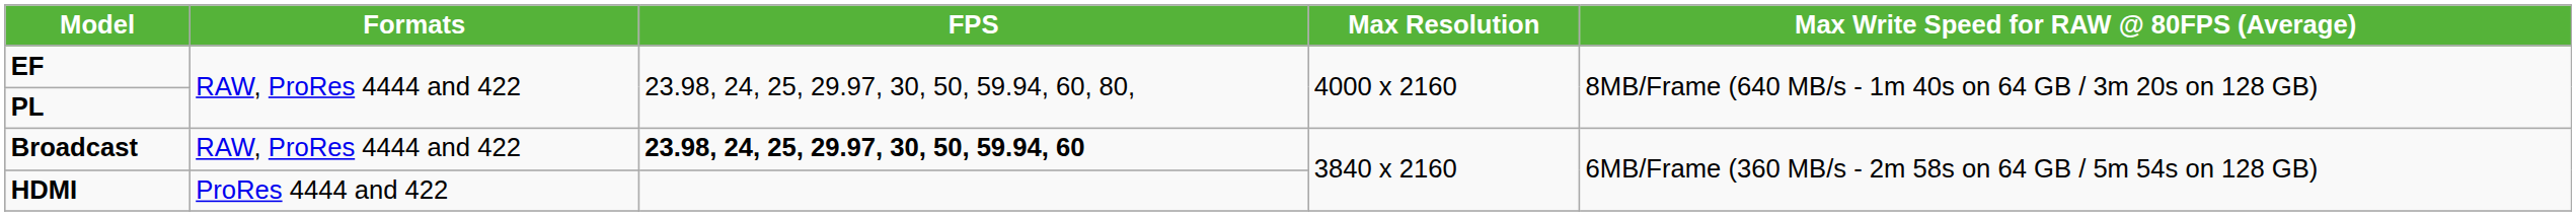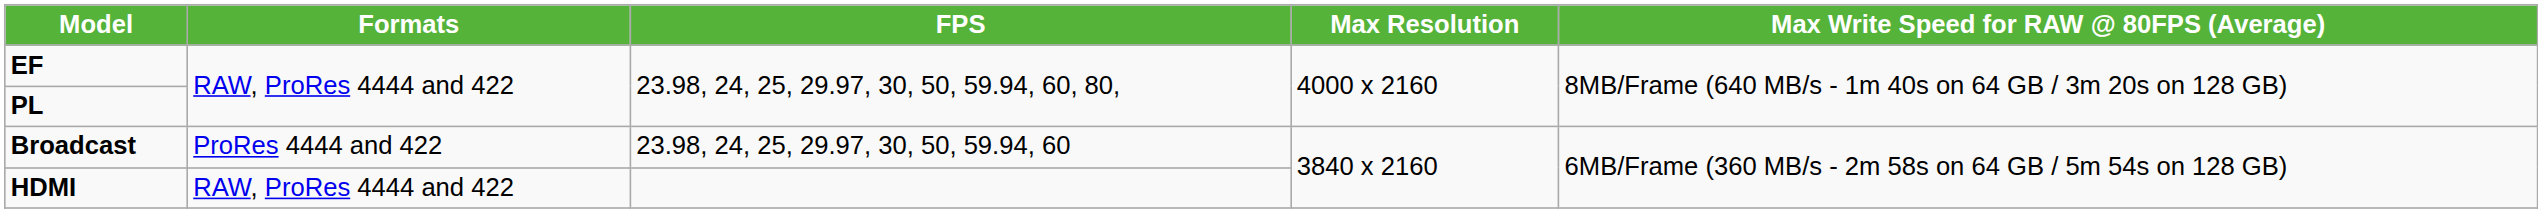Broadcast | Formats: RAW, ProRes 4444 and 422 -> ProRes 4444 and 422
Broadcast | FPS: bold -> normal
HDMI | Formats: ProRes 4444 and 422 -> RAW, ProRes 4444 and 422
